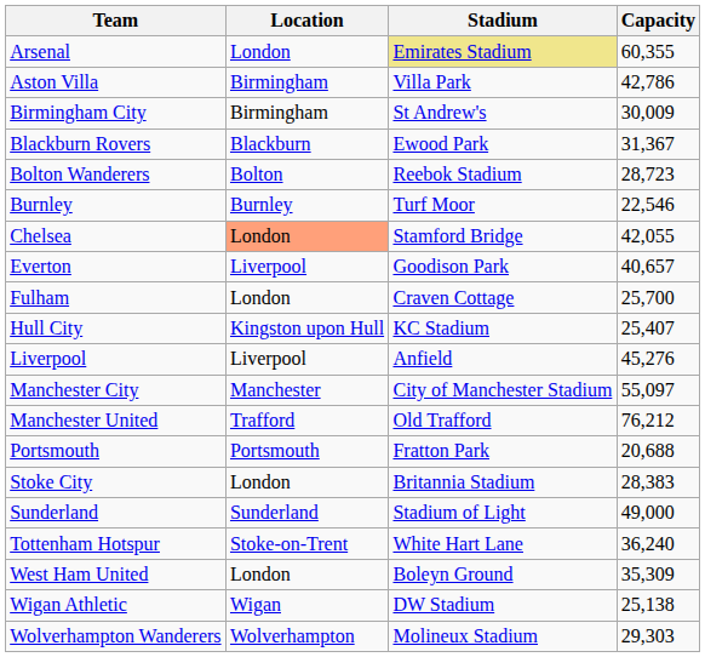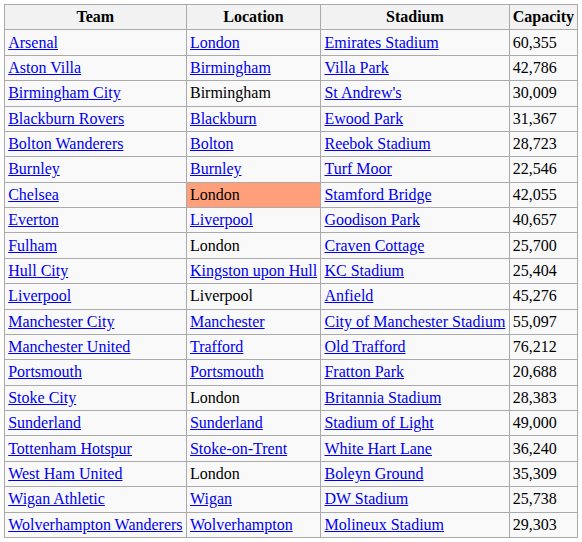Arsenal | Stadium: khaki background -> no background
Hull City | Capacity: 25,407 -> 25,404
Wigan Athletic | Capacity: 25,138 -> 25,738
